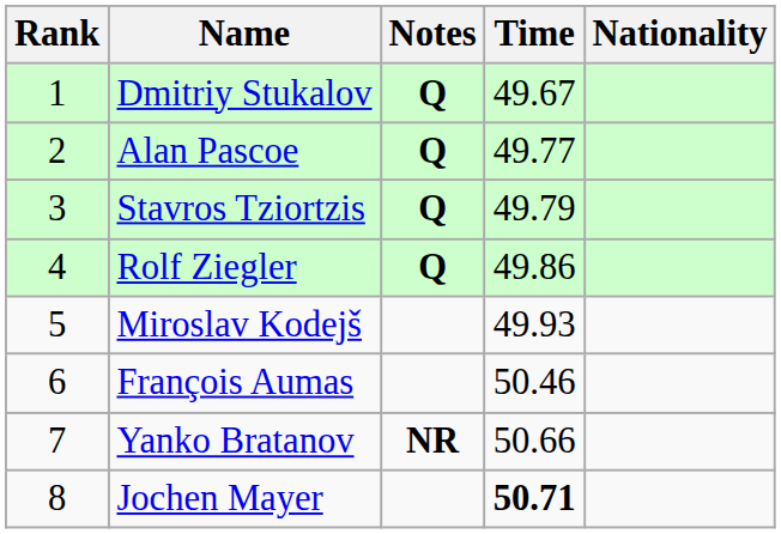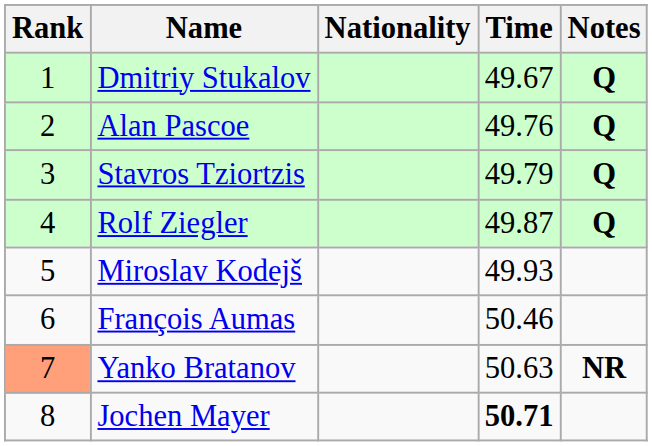columns swapped: Nationality <-> Notes
Alan Pascoe | Time: 49.77 -> 49.76
Rolf Ziegler | Time: 49.86 -> 49.87
Yanko Bratanov | Rank: no background -> lightsalmon background
Yanko Bratanov | Time: 50.66 -> 50.63
